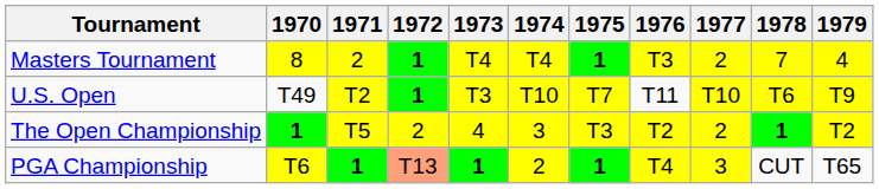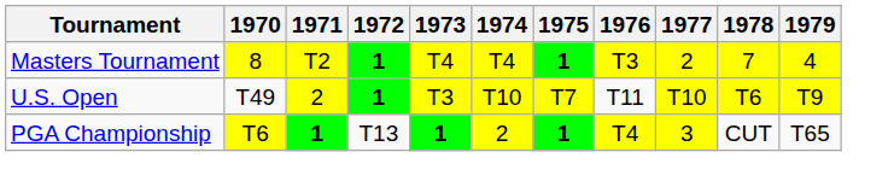Masters Tournament | 1971: 2 -> T2
U.S. Open | 1971: T2 -> 2
- row: The Open Championship | 1 | T5 | 2 | 4 | 3 | T3 | T2 | 2 | 1 | T2
PGA Championship | 1972: lightsalmon background -> no background
